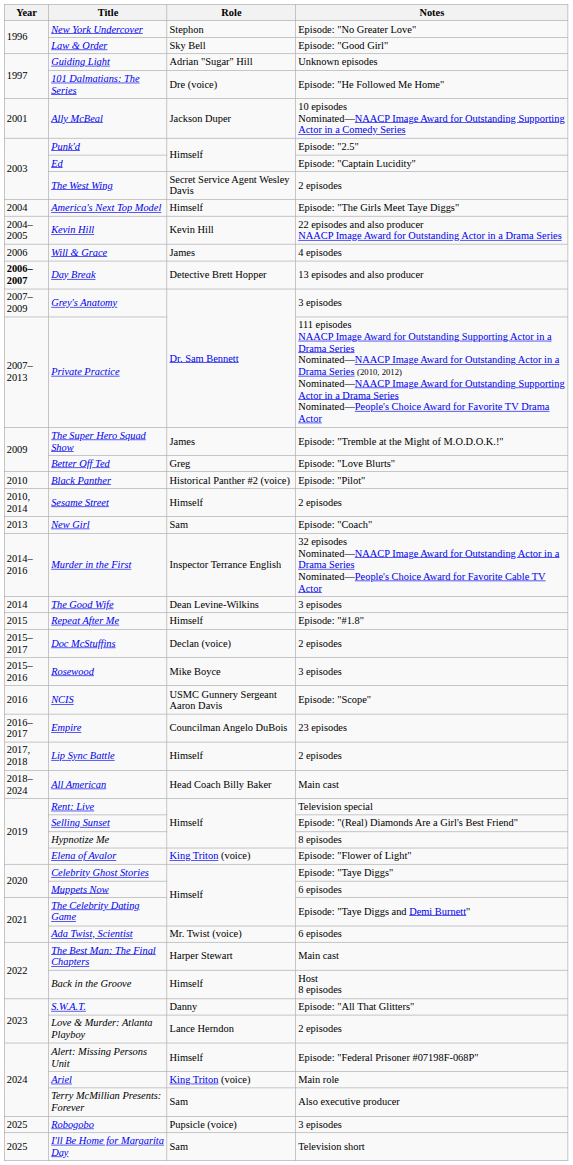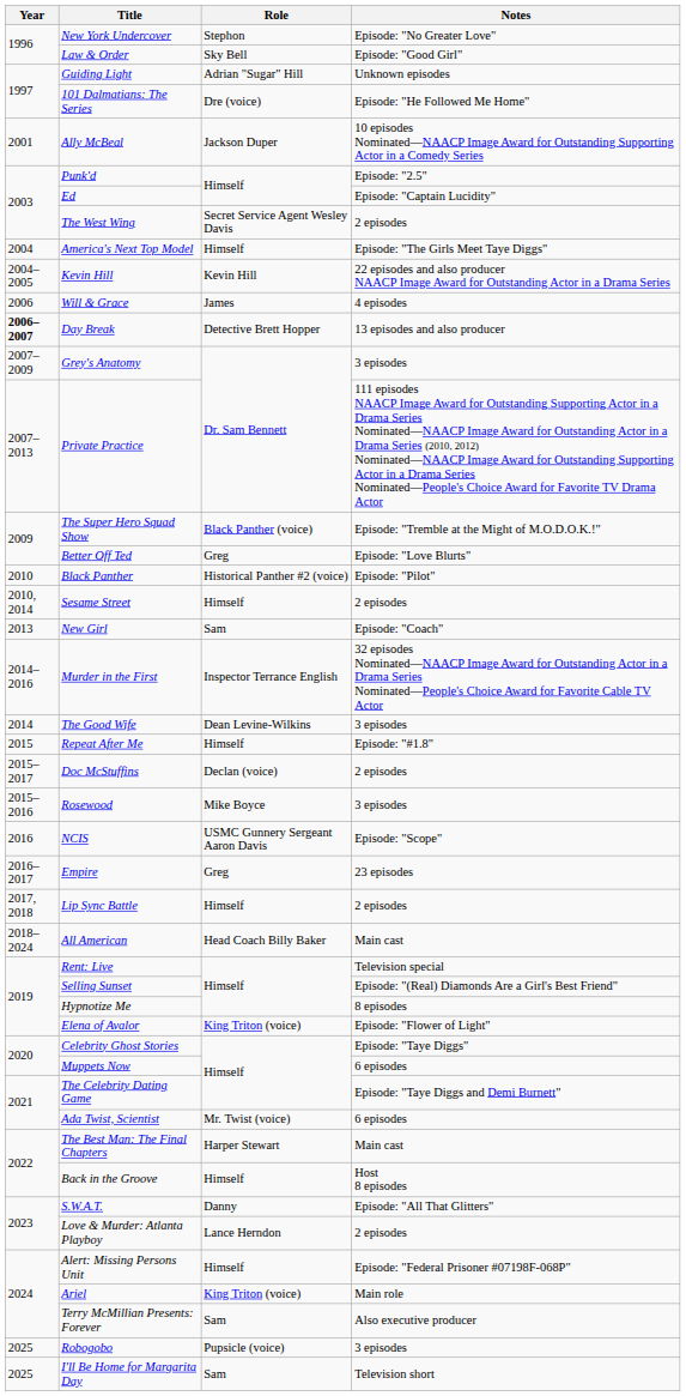The Super Hero Squad Show | Role: James -> Black Panther (voice)
Empire | Role: Councilman Angelo DuBois -> Greg
